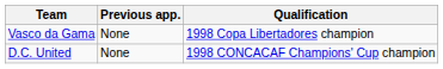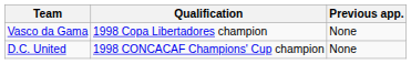columns swapped: Qualification <-> Previous app.
